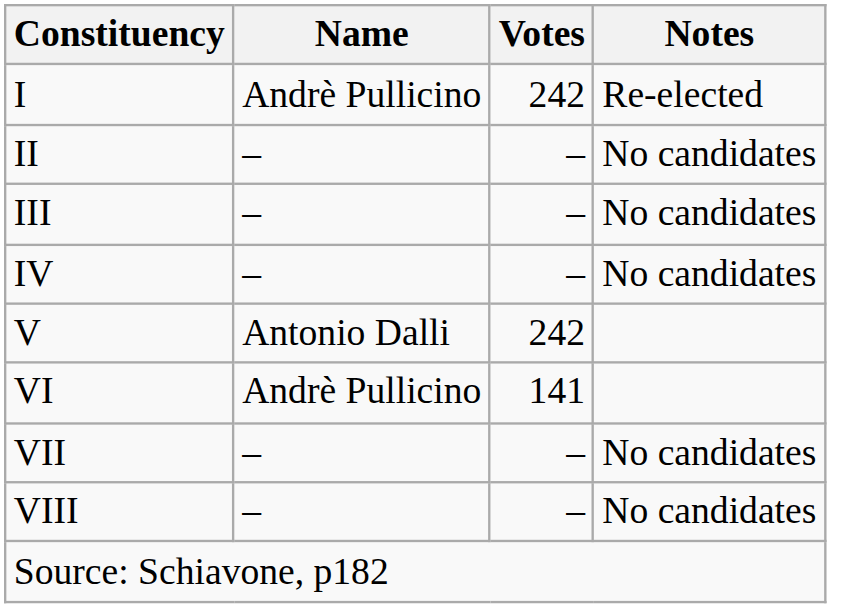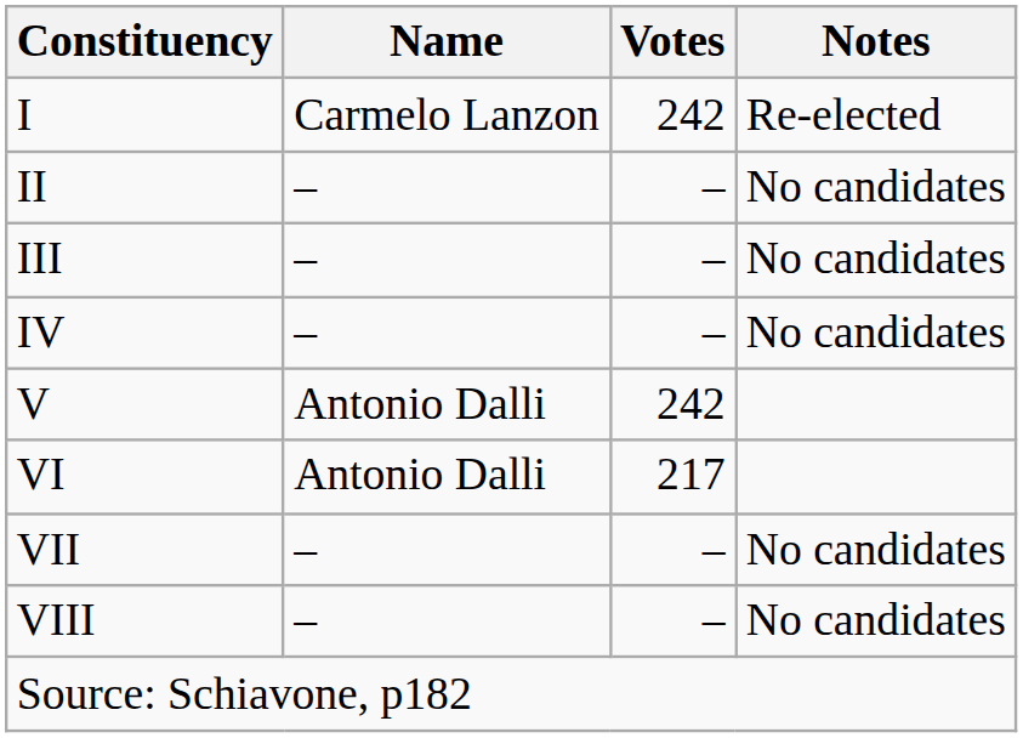I | Name: Andrè Pullicino -> Carmelo Lanzon
VI | Name: Andrè Pullicino -> Antonio Dalli
VI | Votes: 141 -> 217
